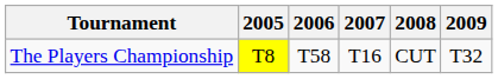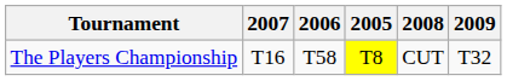columns swapped: 2005 <-> 2007
